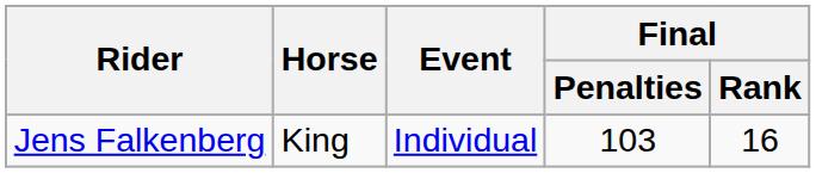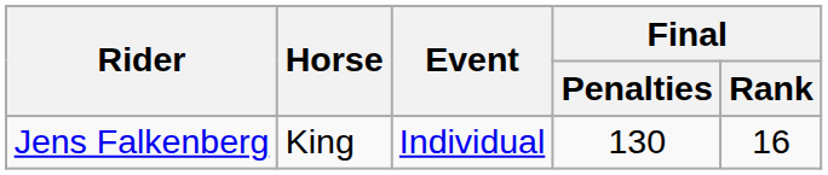Jens Falkenberg | Final / Penalties: 103 -> 130
